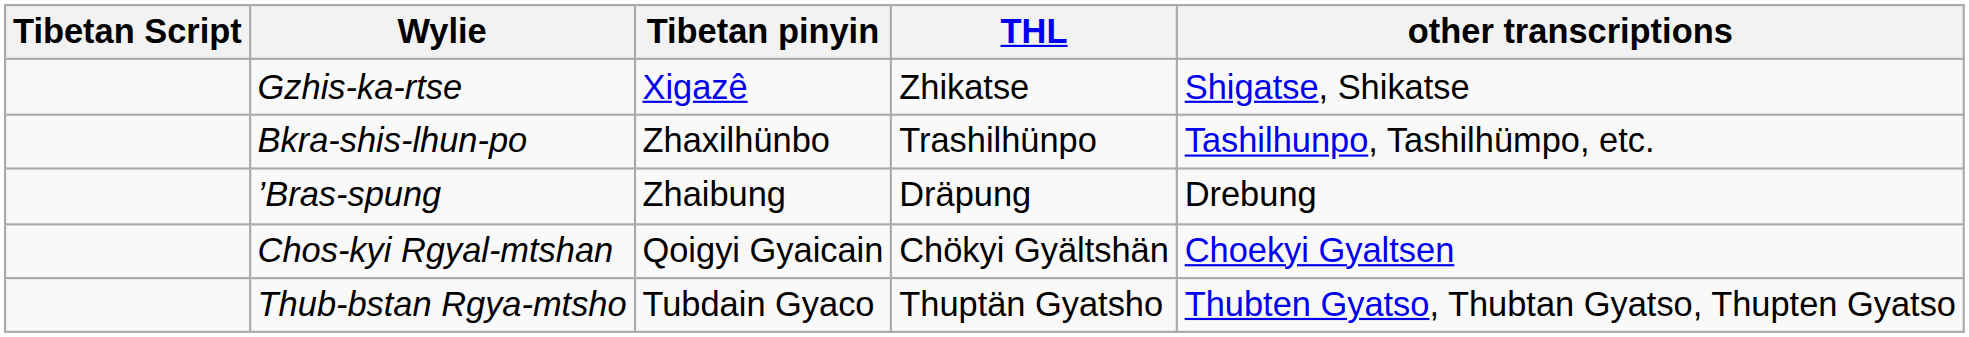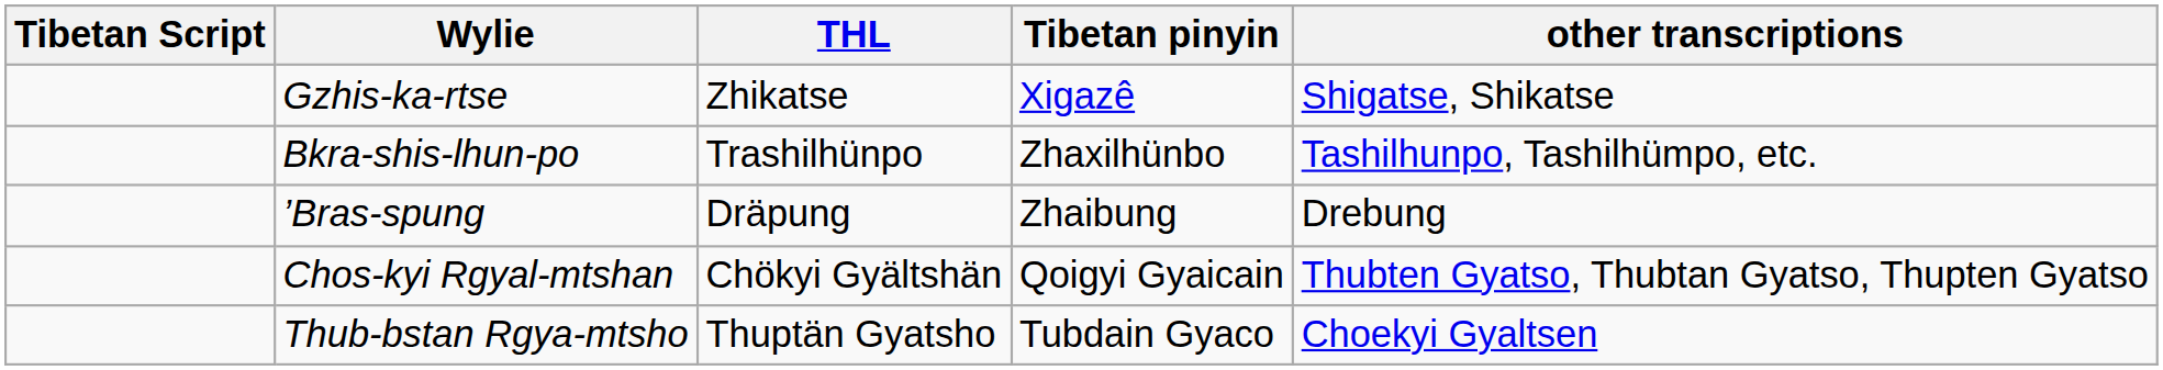columns swapped: Tibetan pinyin <-> THL
Chos-kyi Rgyal-mtshan | other transcriptions: Choekyi Gyaltsen -> Thubten Gyatso, Thubtan Gyatso, Thupten Gyatso
Thub-bstan Rgya-mtsho | other transcriptions: Thubten Gyatso, Thubtan Gyatso, Thupten Gyatso -> Choekyi Gyaltsen
